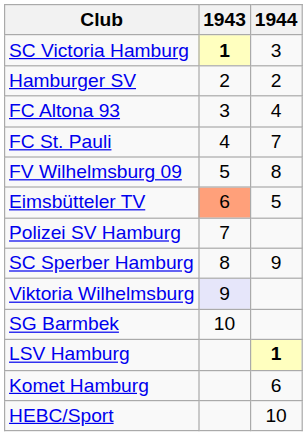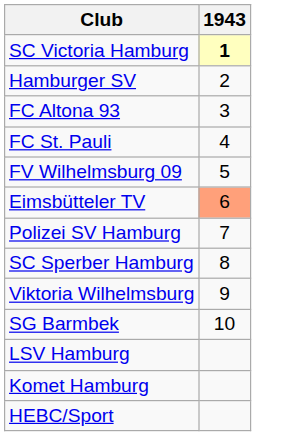- column: 1944 | 3 | 2 | 4 | 7 | 8 | 5 | 9 | 1 | 6 | 10
Viktoria Wilhelmsburg | 1943: lavender background -> no background
